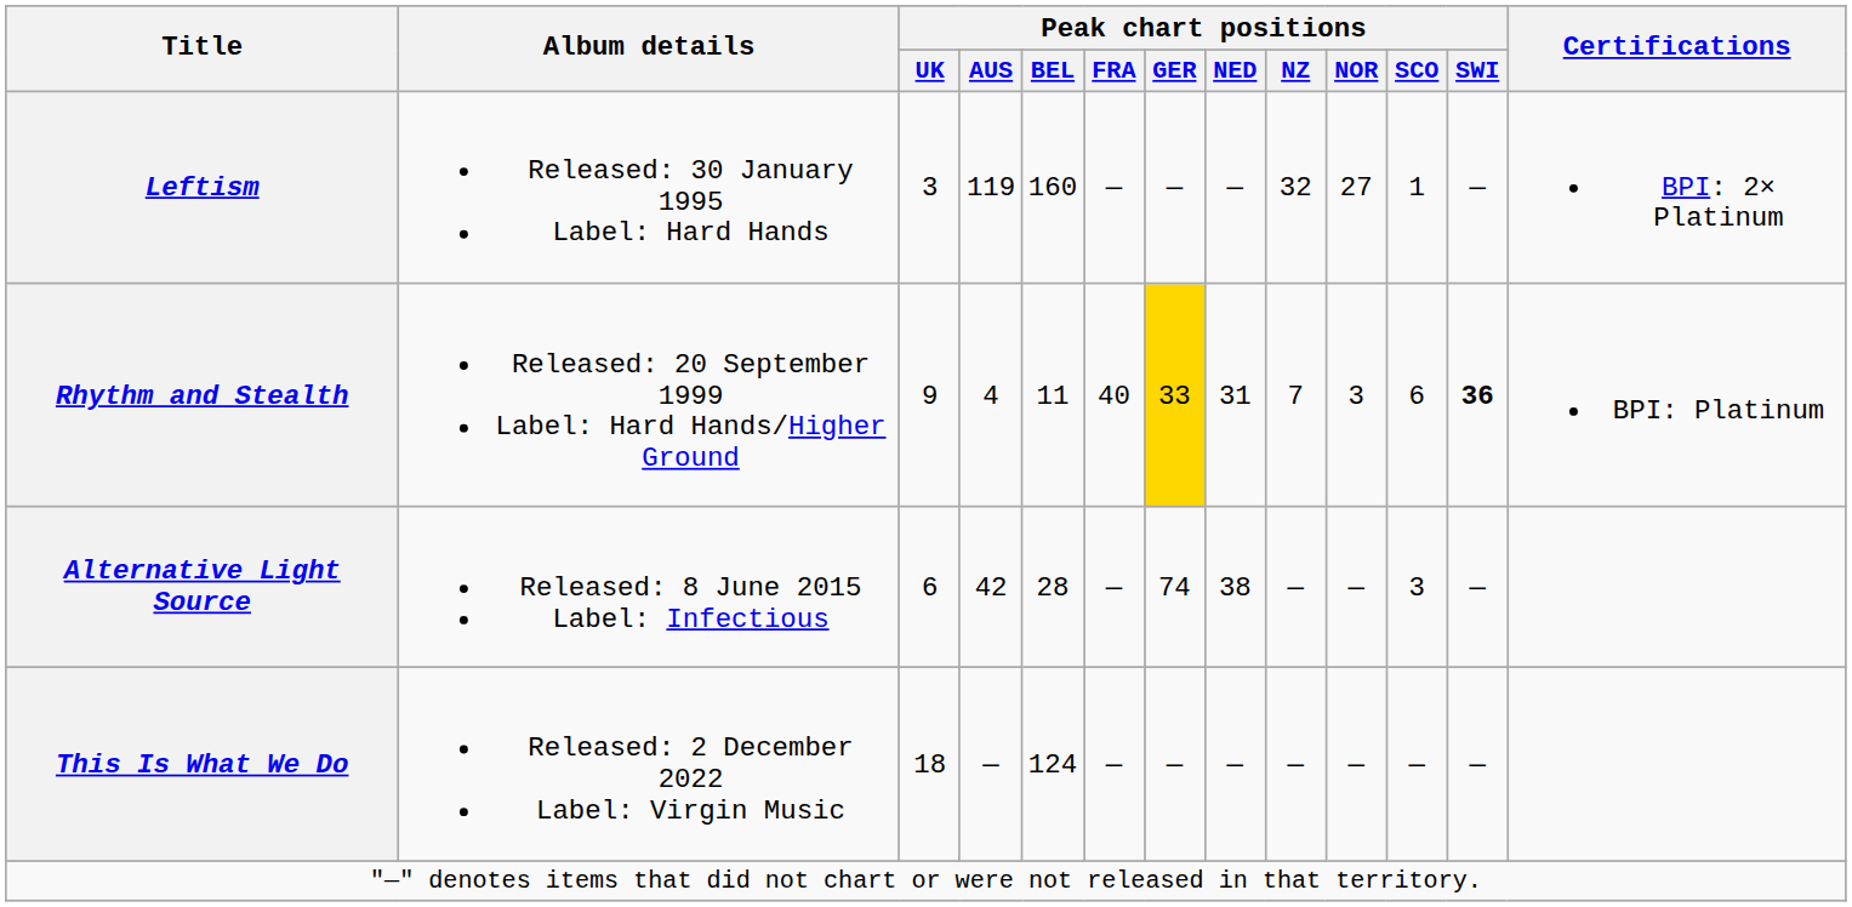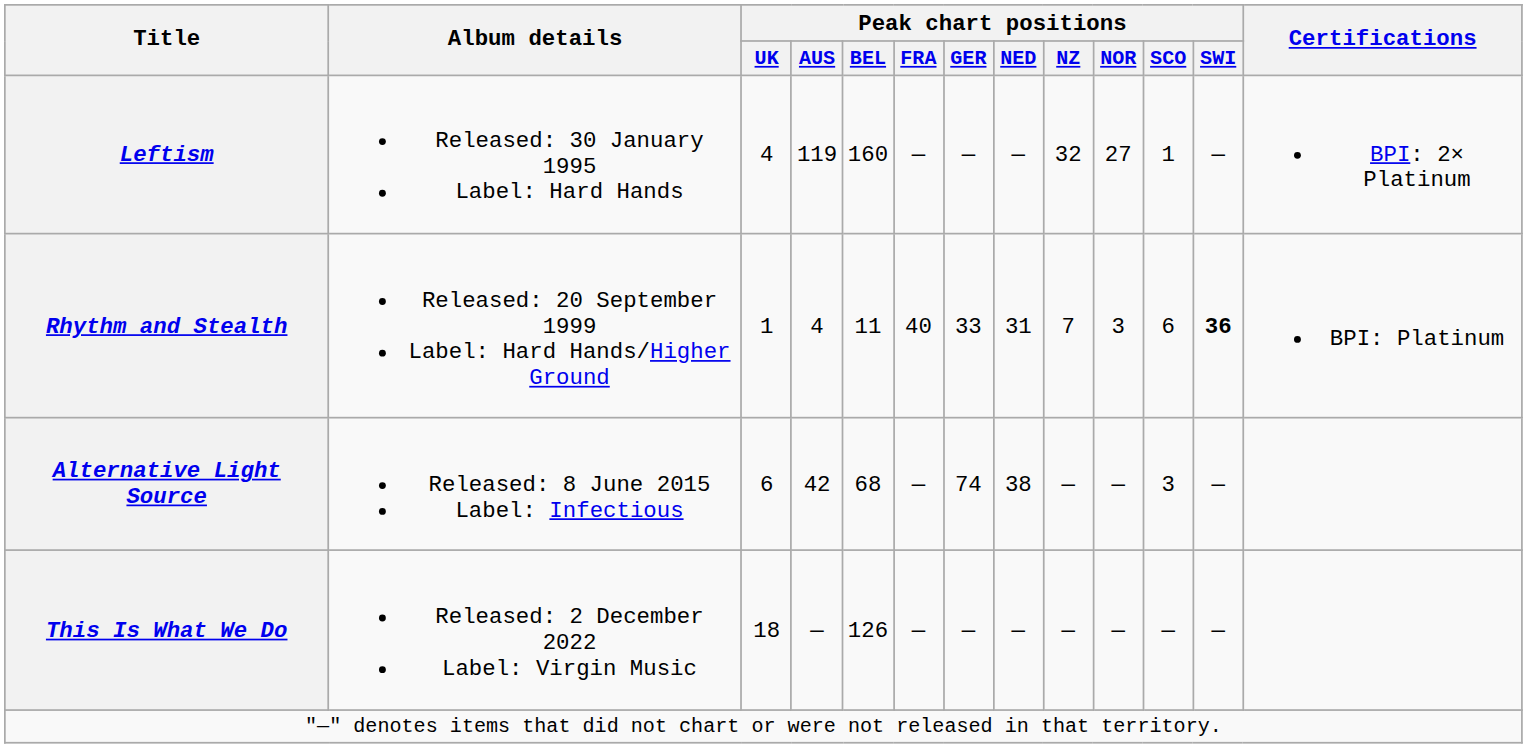Leftism | Peak chart positions / UK: 3 -> 4
Rhythm and Stealth | Peak chart positions / UK: 9 -> 1
Rhythm and Stealth | Peak chart positions / GER: gold background -> no background
Alternative Light Source | Peak chart positions / BEL: 28 -> 68
This Is What We Do | Peak chart positions / BEL: 124 -> 126
